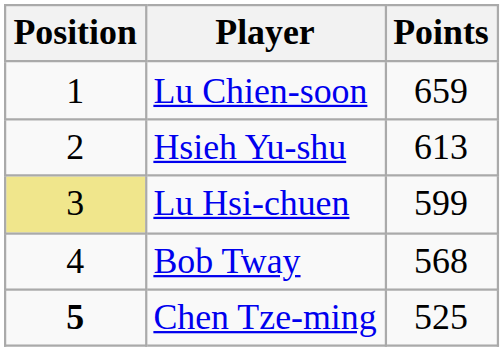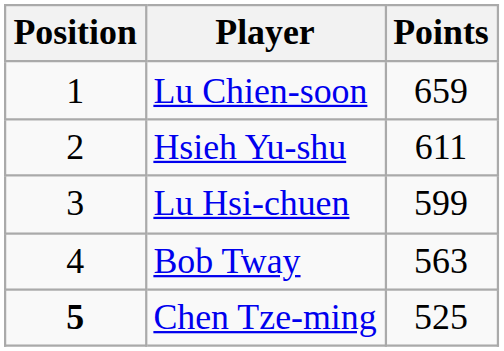Hsieh Yu-shu | Points: 613 -> 611
Lu Hsi-chuen | Position: khaki background -> no background
Bob Tway | Points: 568 -> 563
